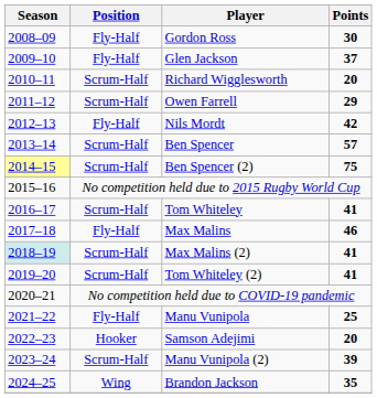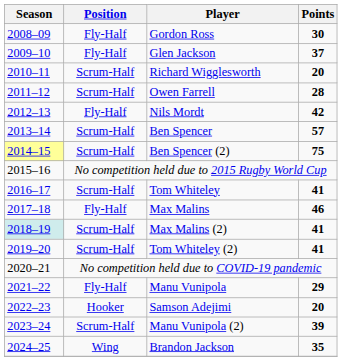Owen Farrell | Points: 29 -> 28
Manu Vunipola | Points: 25 -> 29
